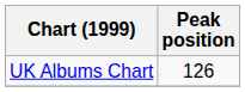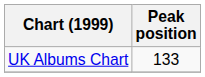UK Albums Chart | Peak position: 126 -> 133
